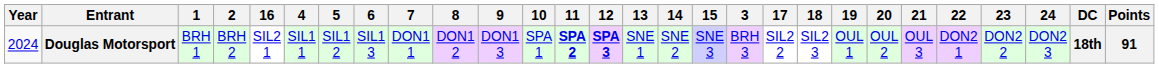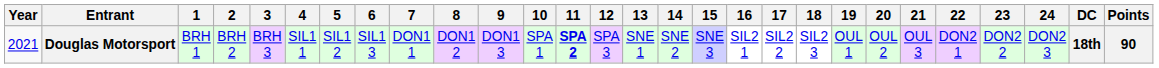columns swapped: 3 <-> 16
Douglas Motorsport | Year: 2024 -> 2021
Douglas Motorsport | 12: bold -> normal
Douglas Motorsport | Points: 91 -> 90
